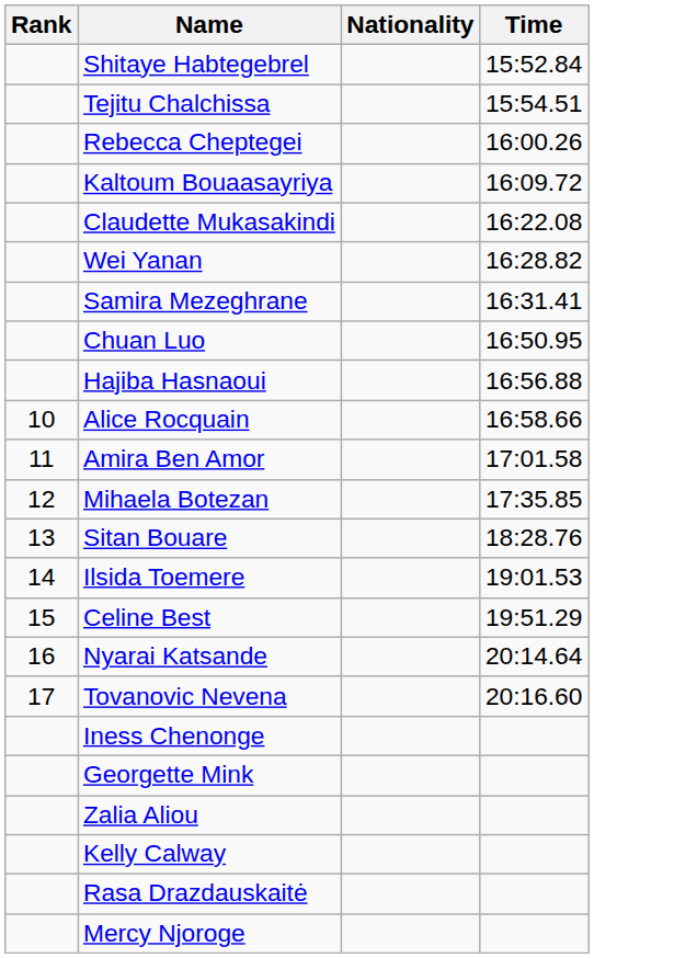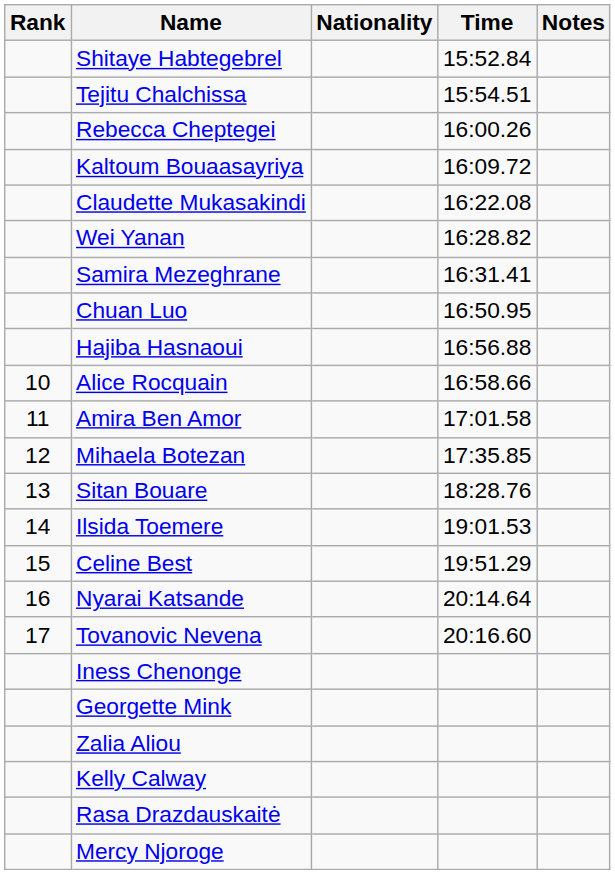+ column: Notes
